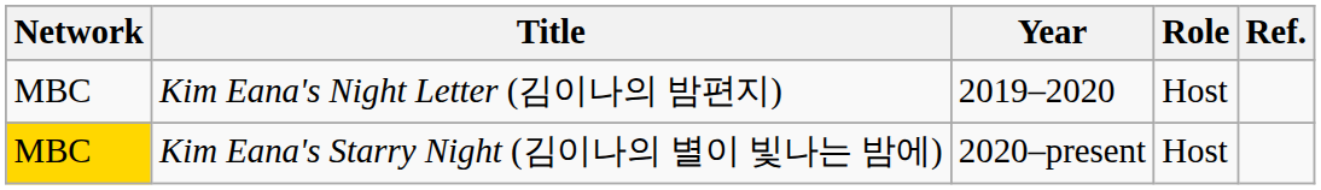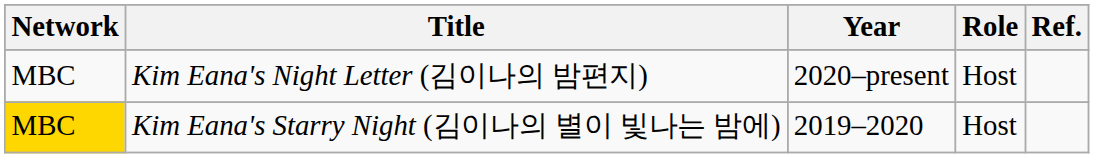Kim Eana's Night Letter (김이나의 밤편지) | Year: 2019–2020 -> 2020–present
Kim Eana's Starry Night (김이나의 별이 빛나는 밤에) | Year: 2020–present -> 2019–2020
